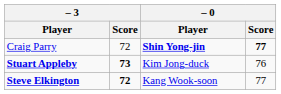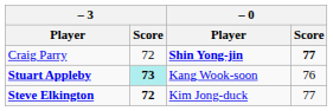Stuart Appleby | – 3 / Score: no background -> paleturquoise background
Stuart Appleby | – 0 / Player: Kim Jong-duck -> Kang Wook-soon
Steve Elkington | – 0 / Player: Kang Wook-soon -> Kim Jong-duck
